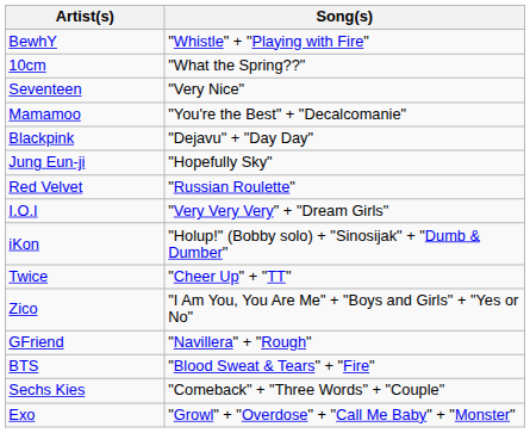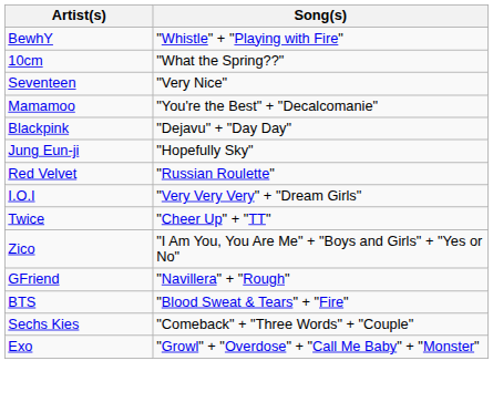- row: iKon | "Holup!" (Bobby solo) + "Sinosijak" + "Dumb & Dumber"
